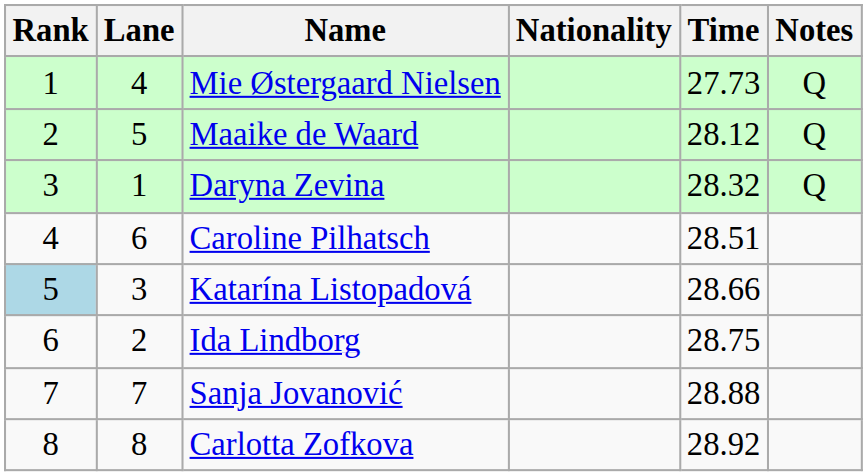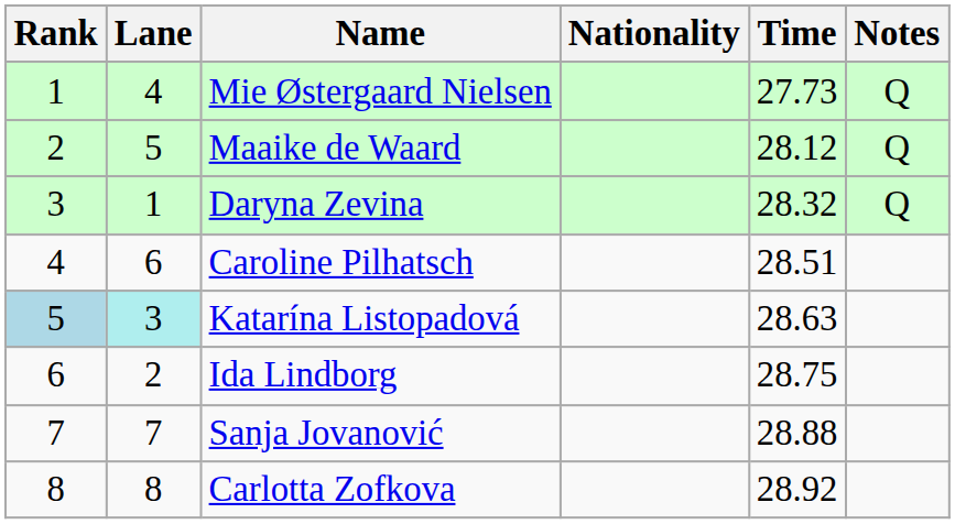Katarína Listopadová | Lane: no background -> paleturquoise background
Katarína Listopadová | Time: 28.66 -> 28.63
